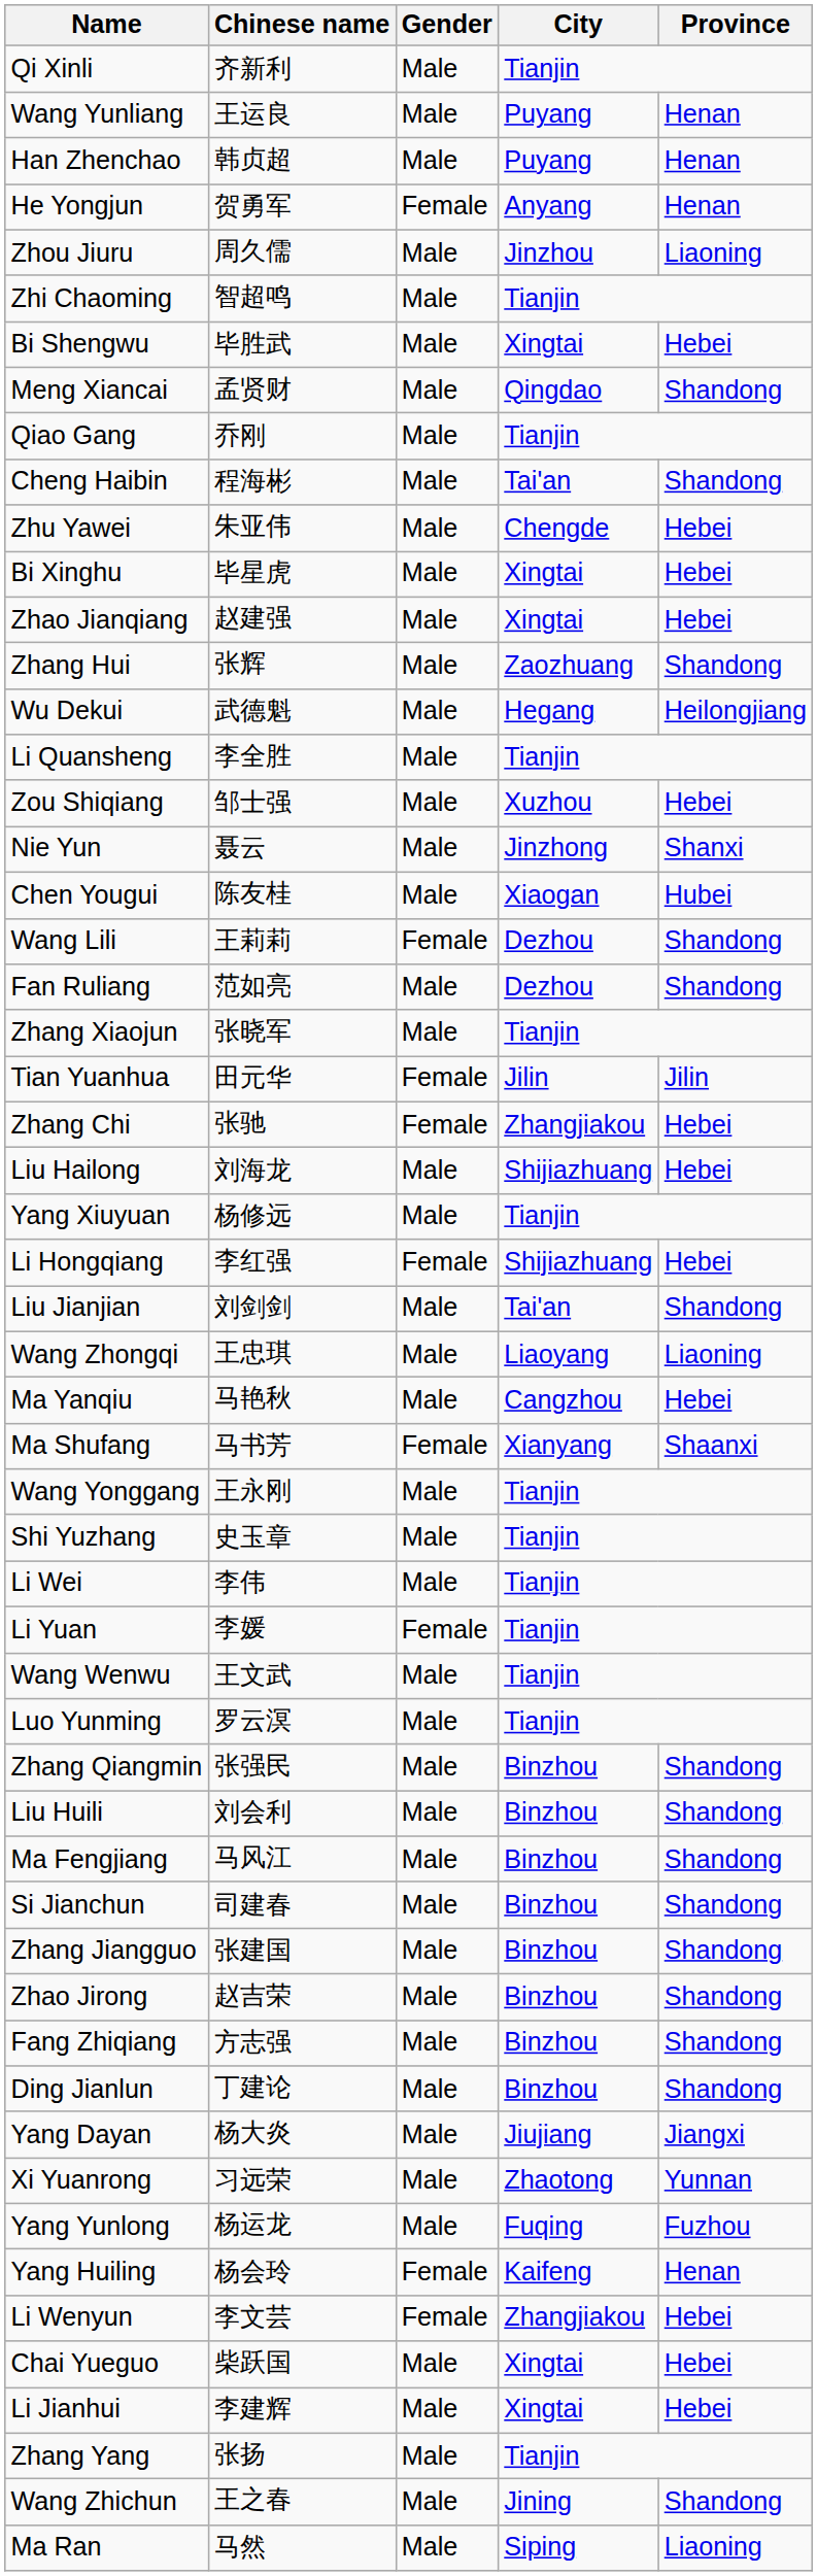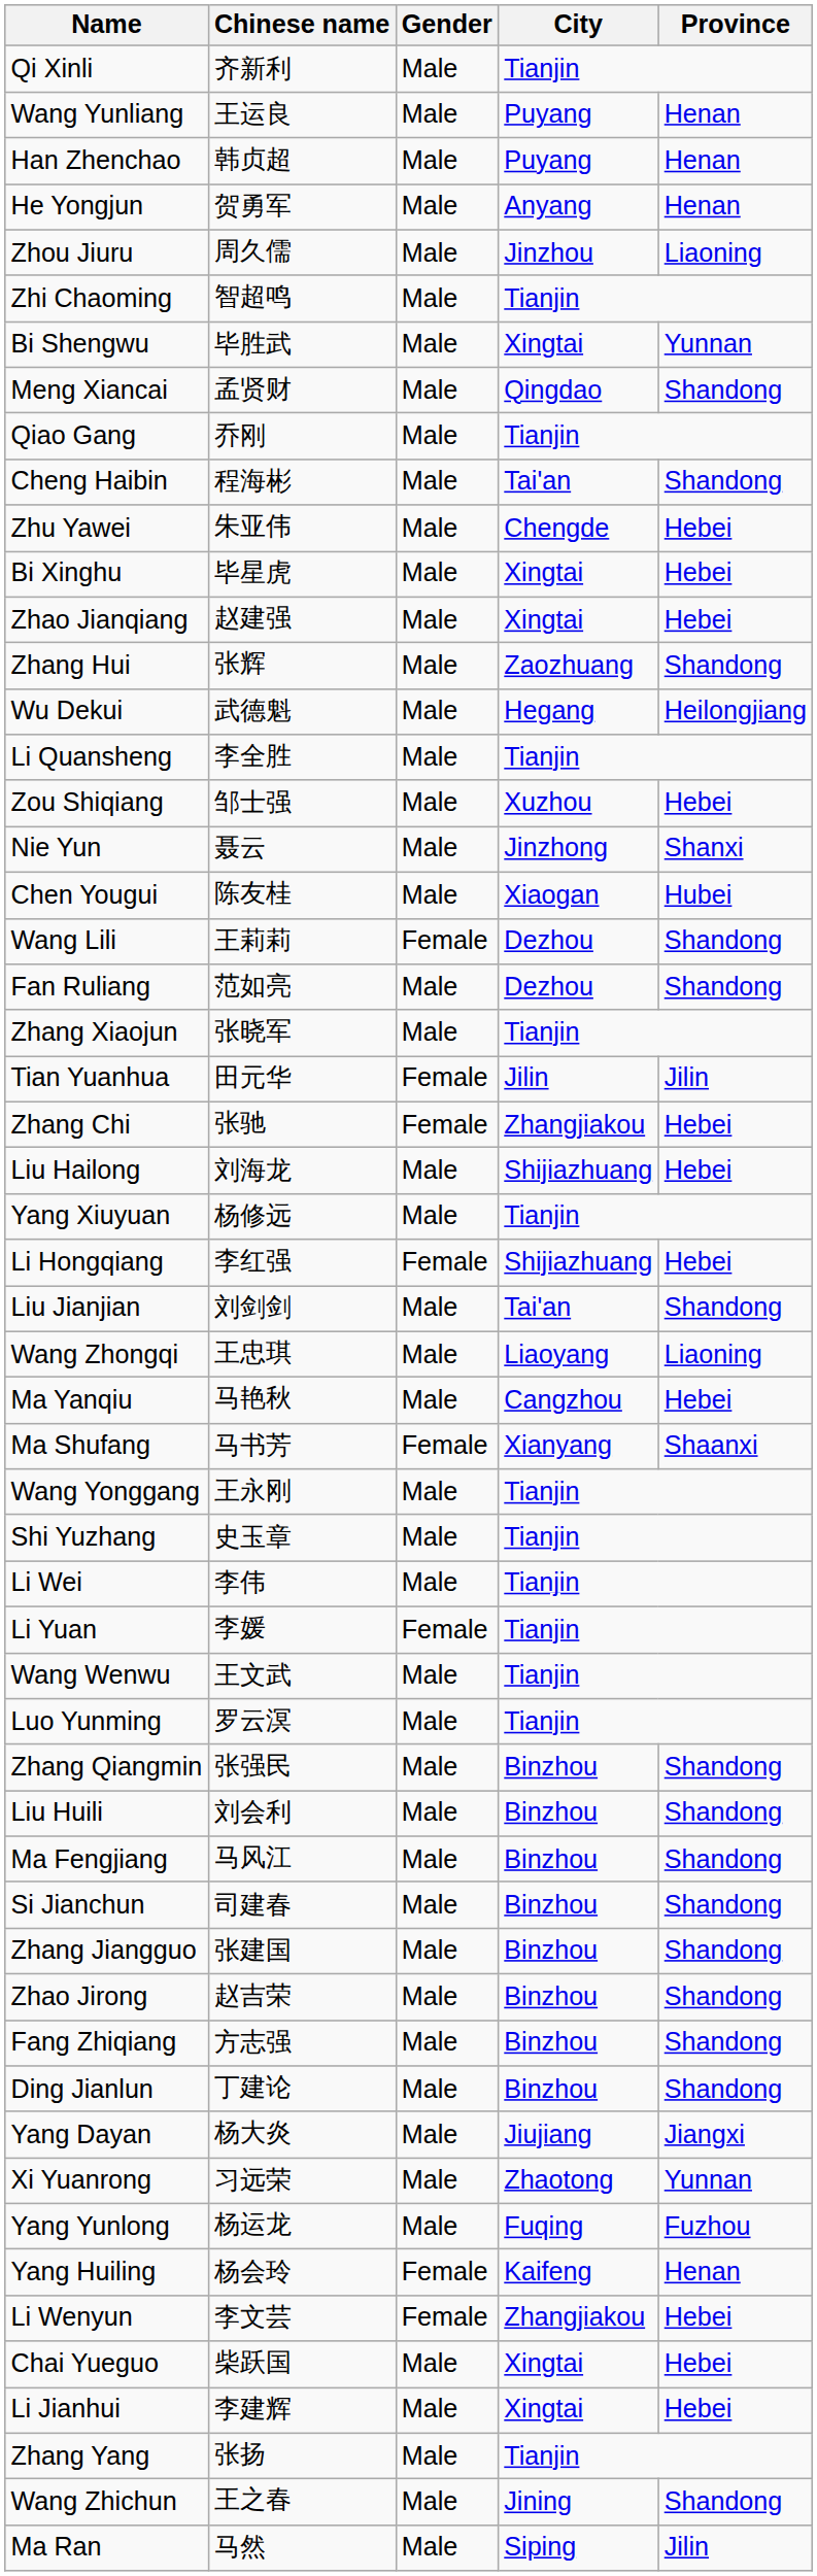He Yongjun | Gender: Female -> Male
Bi Shengwu | Province: Hebei -> Yunnan
Ma Ran | Province: Liaoning -> Jilin
